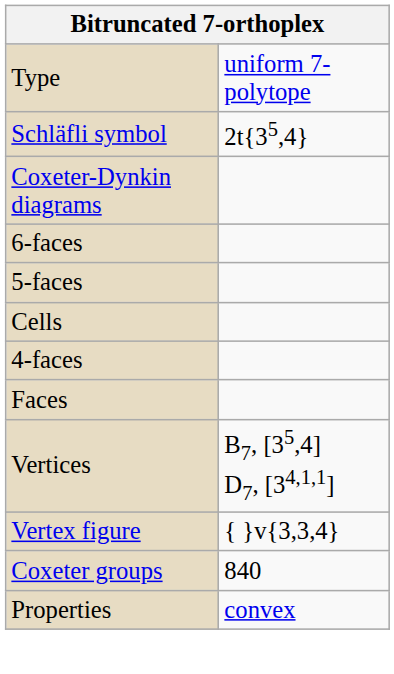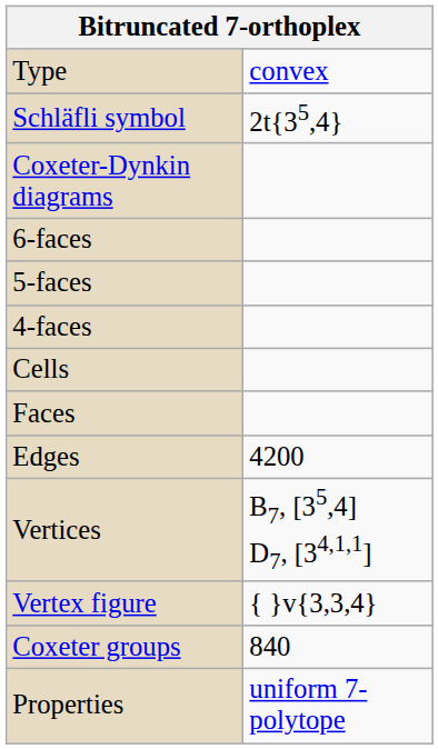Type | column 2: uniform 7-polytope -> convex
rows swapped: 4-faces <-> Cells
+ row: Edges | 4200
Properties | column 2: convex -> uniform 7-polytope
